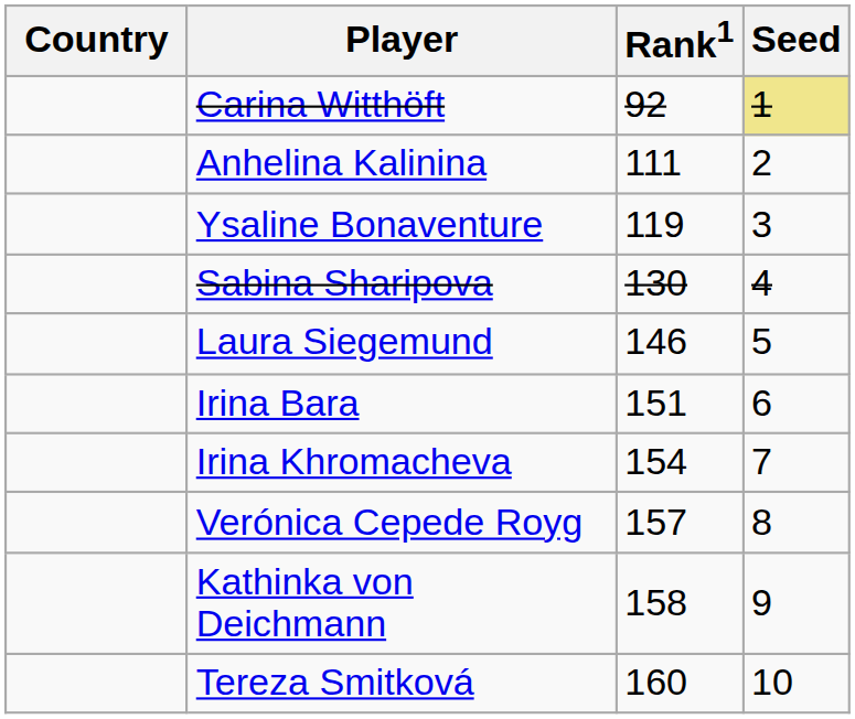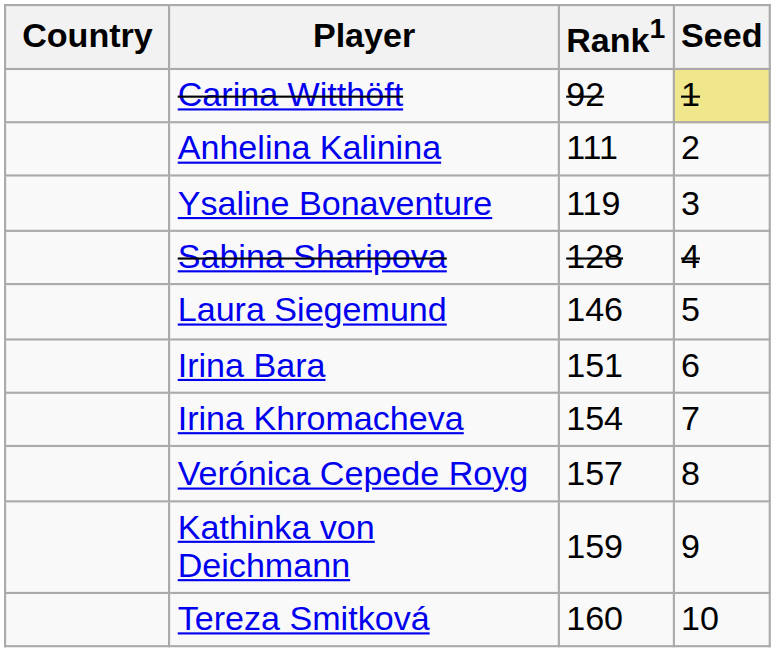Sabina Sharipova | Rank1: 130 -> 128
Kathinka von Deichmann | Rank1: 158 -> 159
